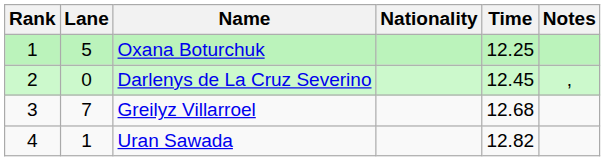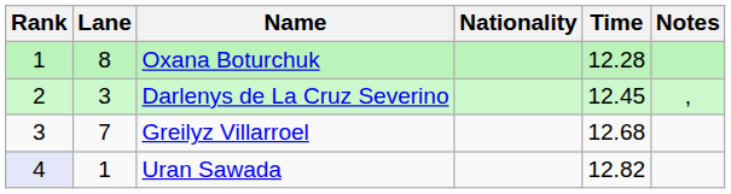Oxana Boturchuk | Lane: 5 -> 8
Oxana Boturchuk | Time: 12.25 -> 12.28
Darlenys de La Cruz Severino | Lane: 0 -> 3
Uran Sawada | Rank: no background -> lavender background
